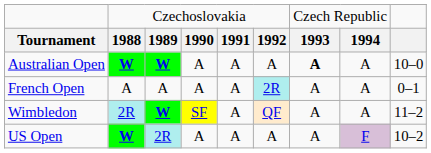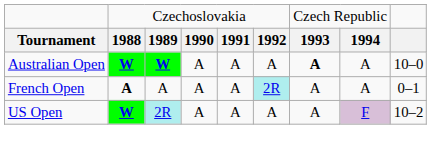French Open | column 2: normal -> bold
- row: Wimbledon | 2R | W | SF | A | QF | A | A | 11–2
